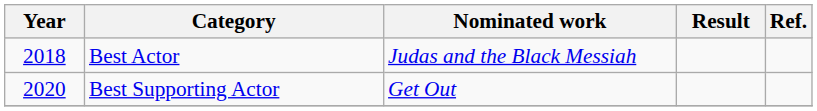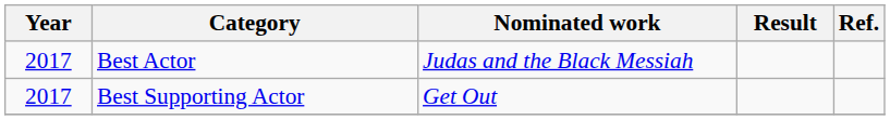Best Actor | Year: 2018 -> 2017
Best Supporting Actor | Year: 2020 -> 2017
